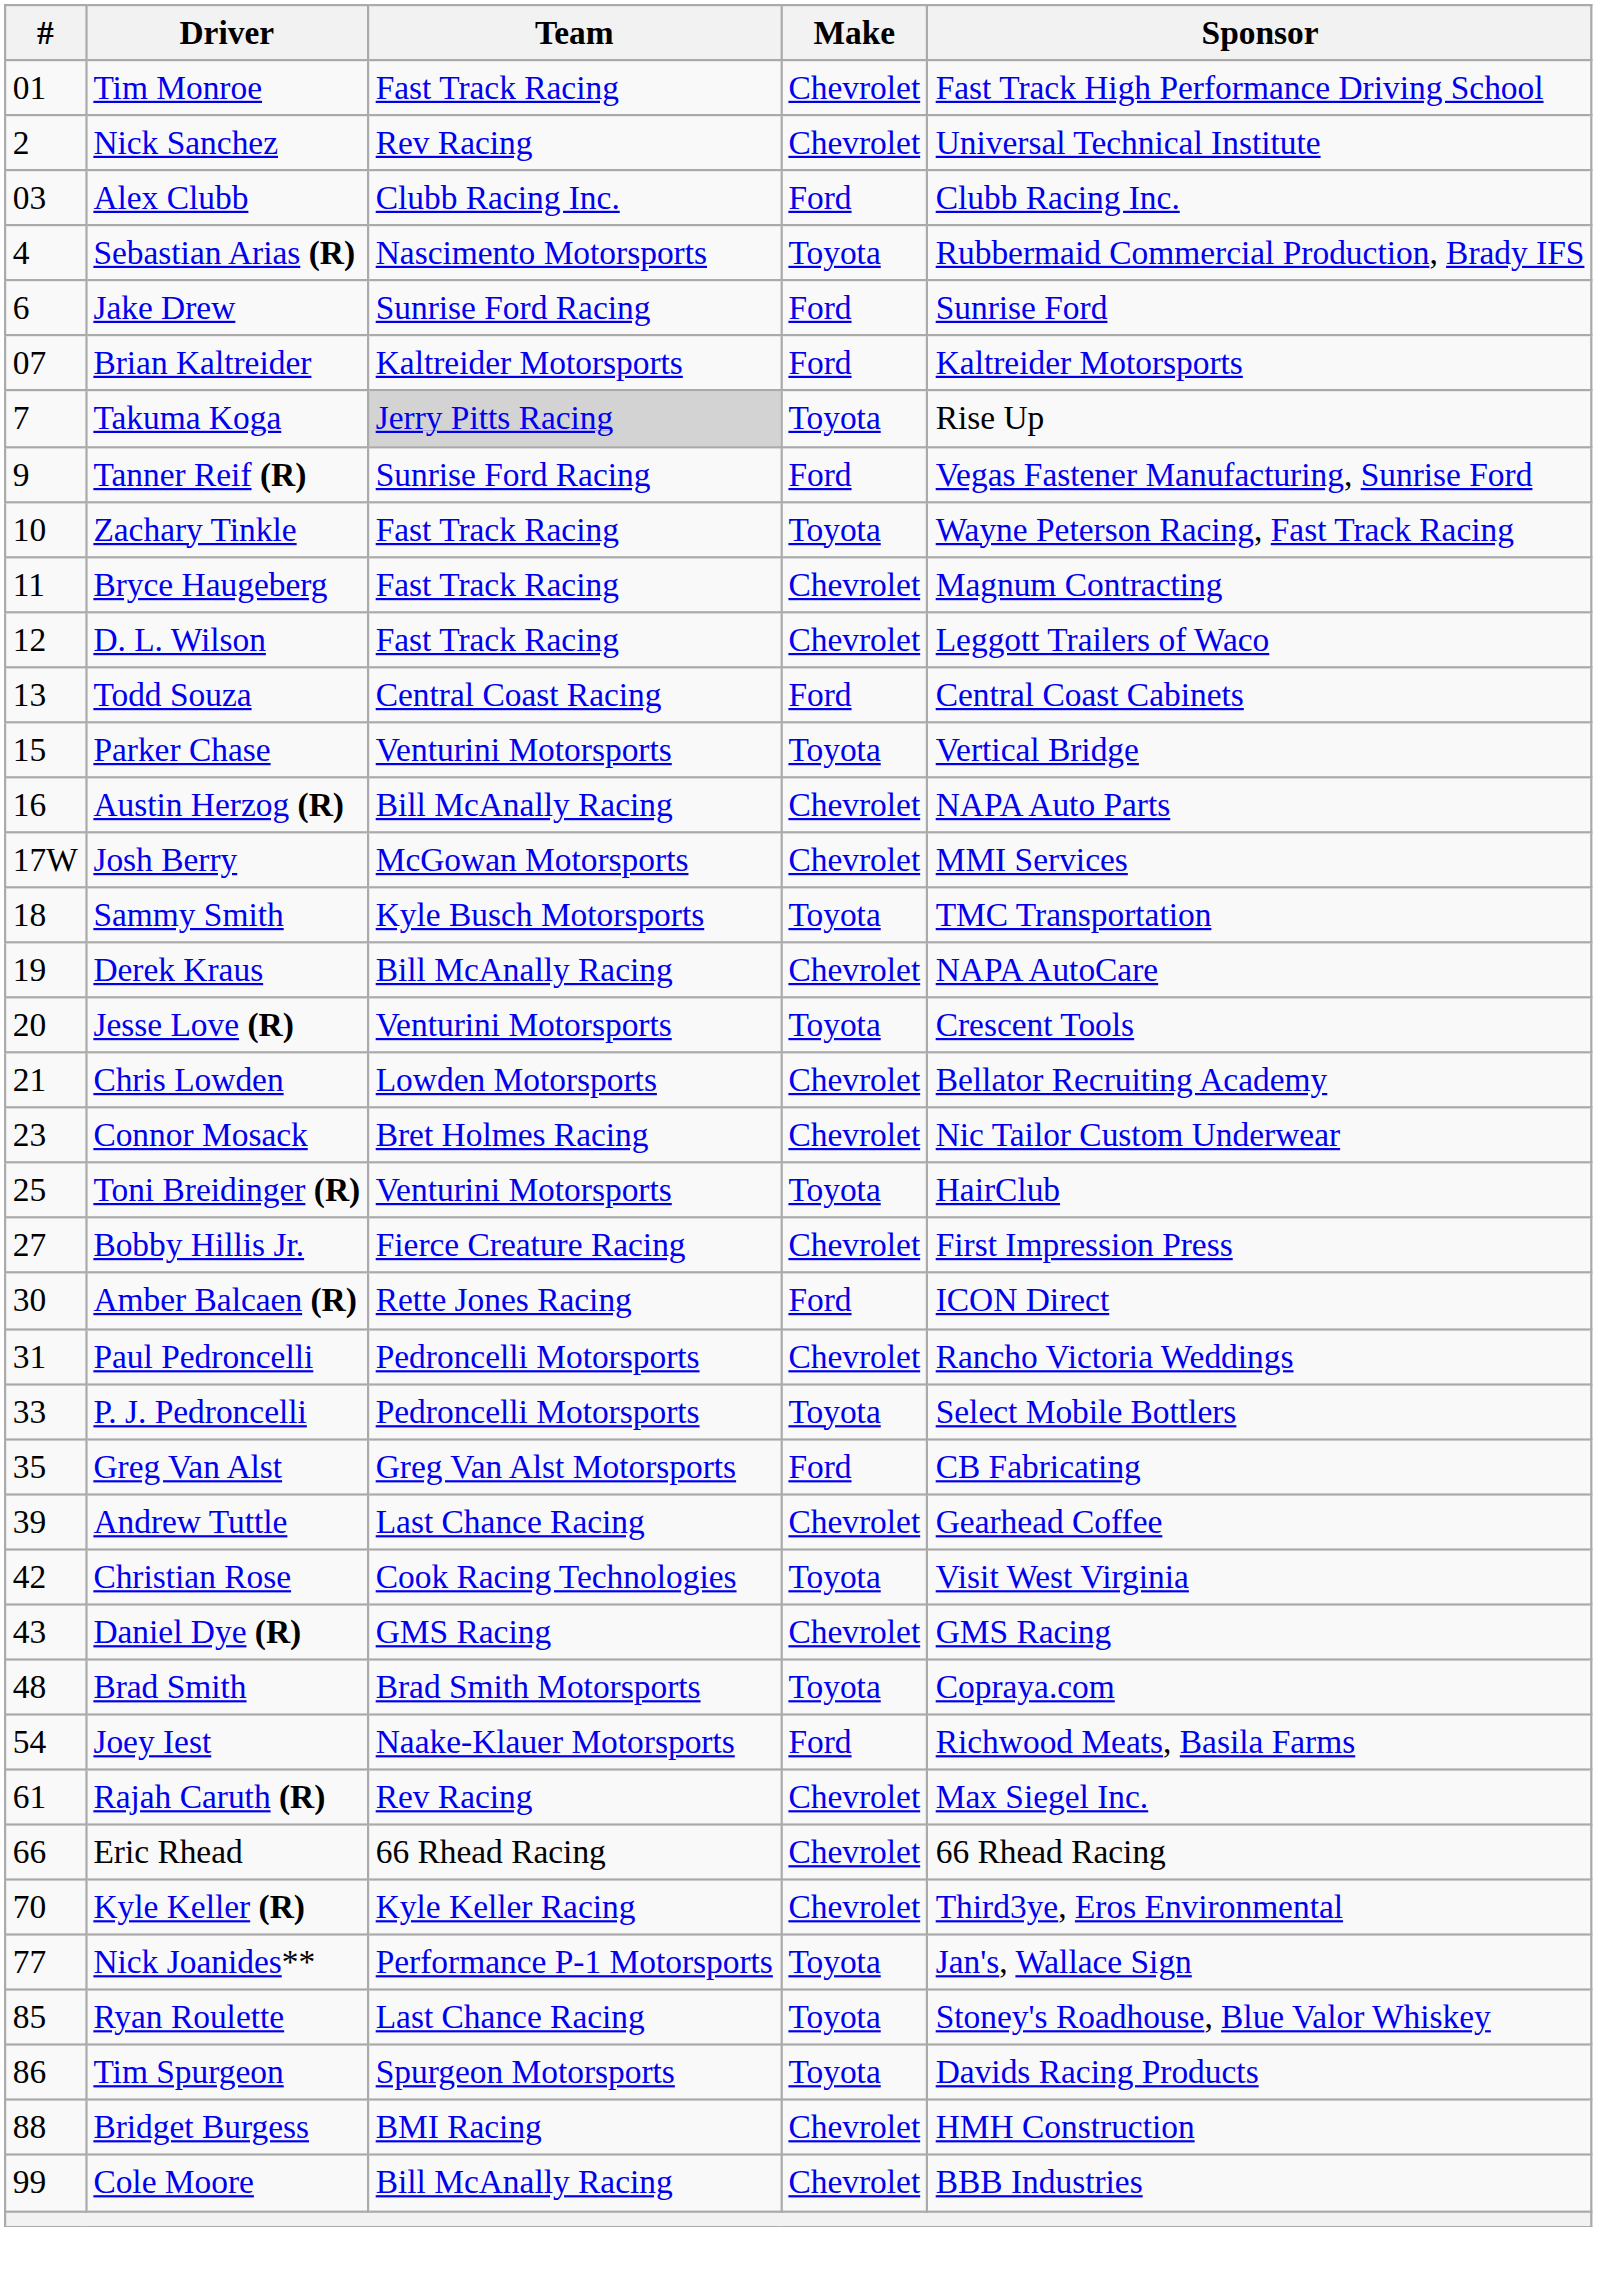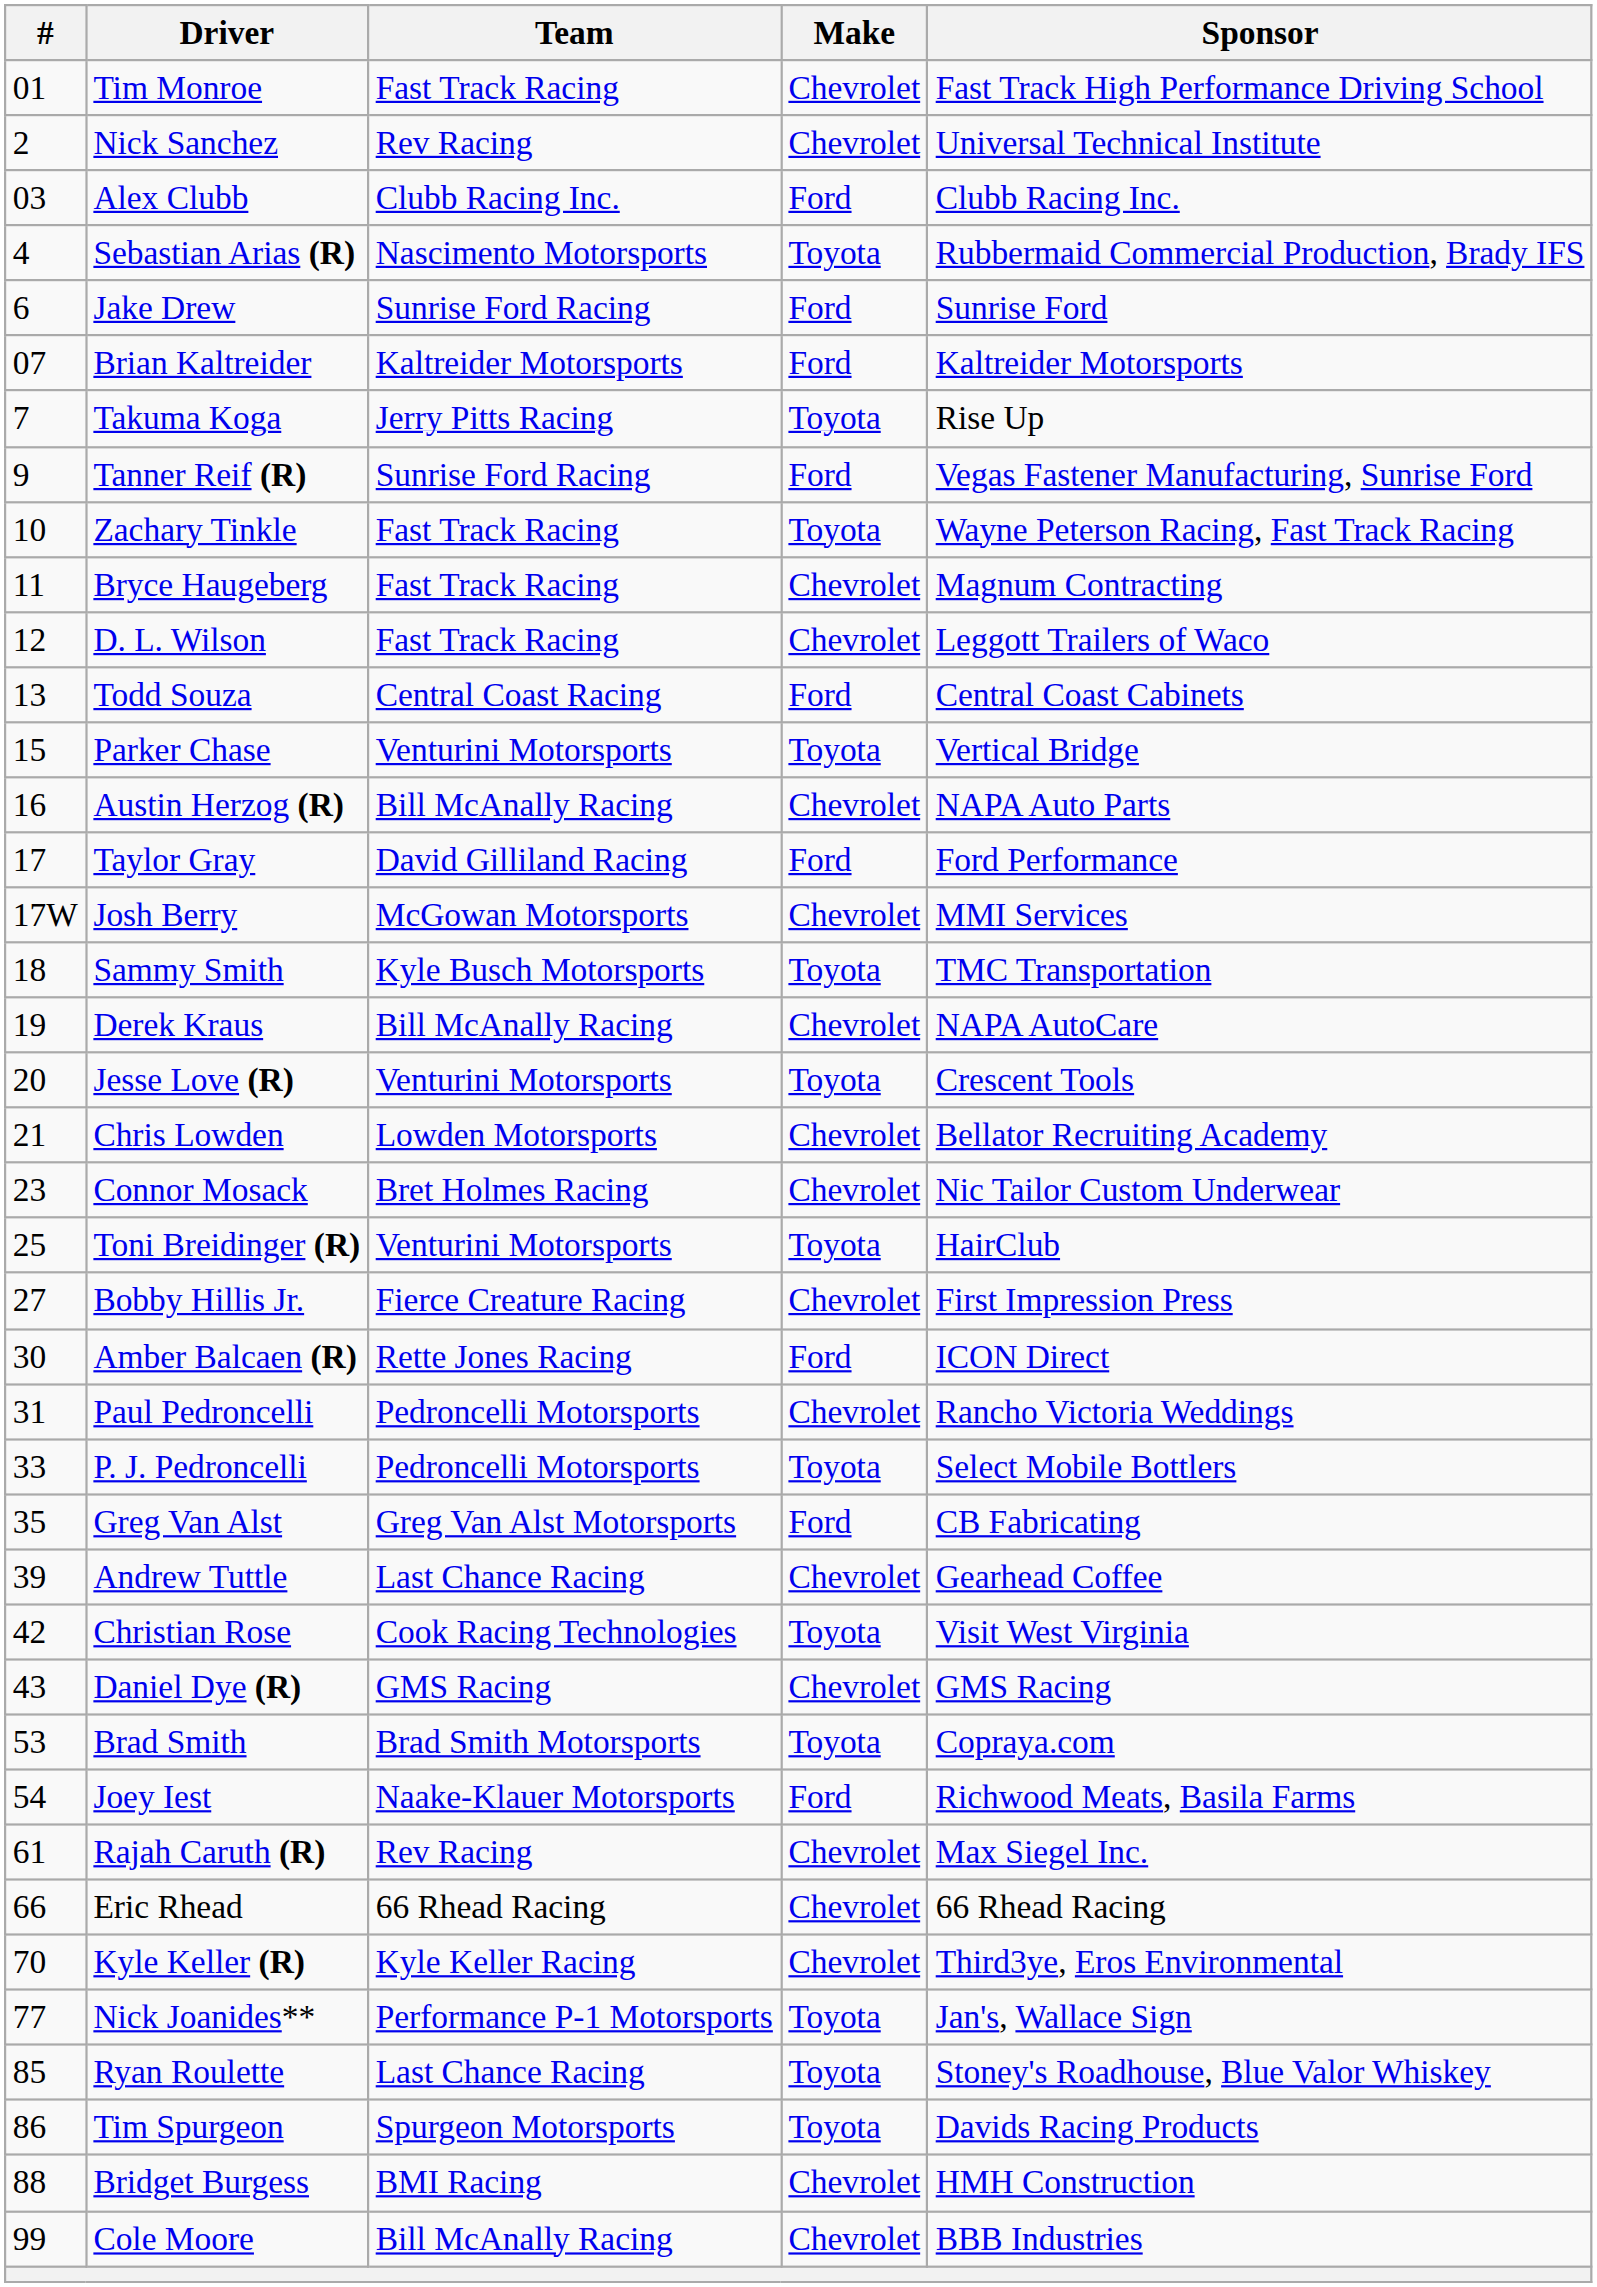Takuma Koga | Team: lightgrey background -> no background
+ row: 17 | Taylor Gray | David Gilliland Racing | Ford | Ford Performance
Brad Smith | #: 48 -> 53
